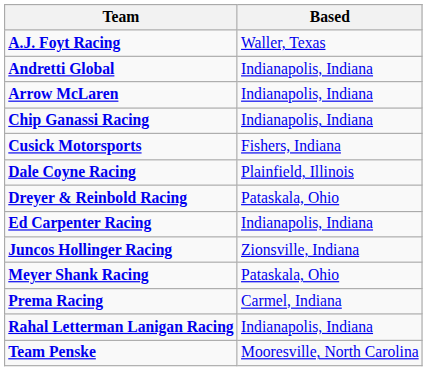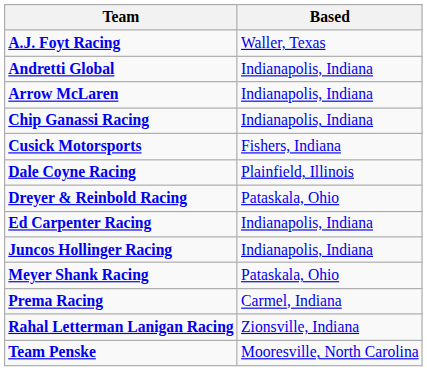Juncos Hollinger Racing | Based: Zionsville, Indiana -> Indianapolis, Indiana
Rahal Letterman Lanigan Racing | Based: Indianapolis, Indiana -> Zionsville, Indiana
